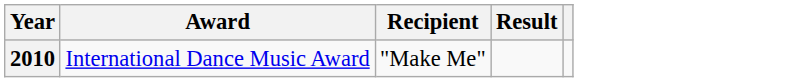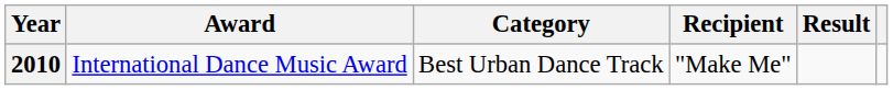+ column: Category | Best Urban Dance Track
